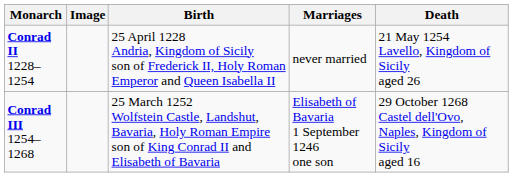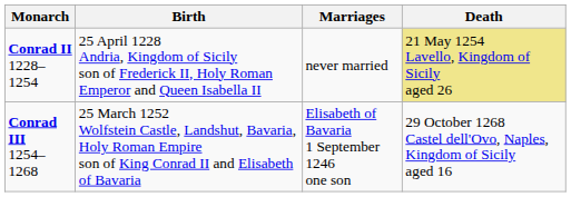- column: Image
Conrad II 1228–1254 | Death: no background -> khaki background
